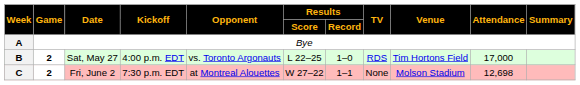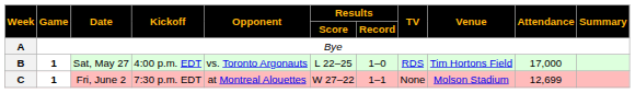B | Game: 2 -> 1
C | Game: 2 -> 1
C | Attendance: 12,698 -> 12,699
